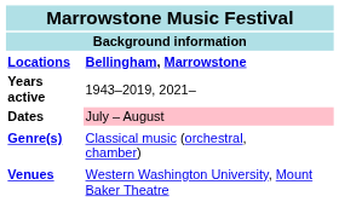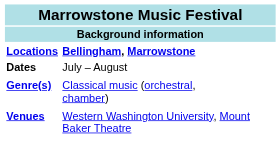- row: Years active | 1943–2019, 2021–
Dates | column 2: pink background -> no background
